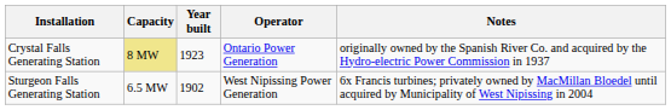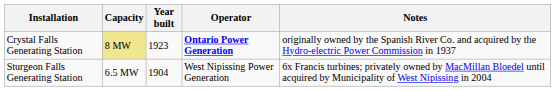Crystal Falls Generating Station | Operator: normal -> bold
Sturgeon Falls Generating Station | Year built: 1902 -> 1904
